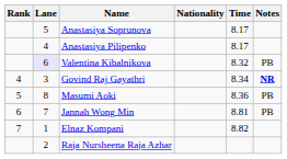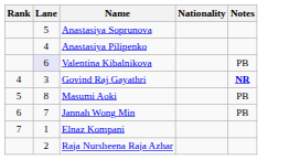- column: Time | 8.17 | 8.17 | 8.32 | 8.34 | 8.36 | 8.81 | 8.82
